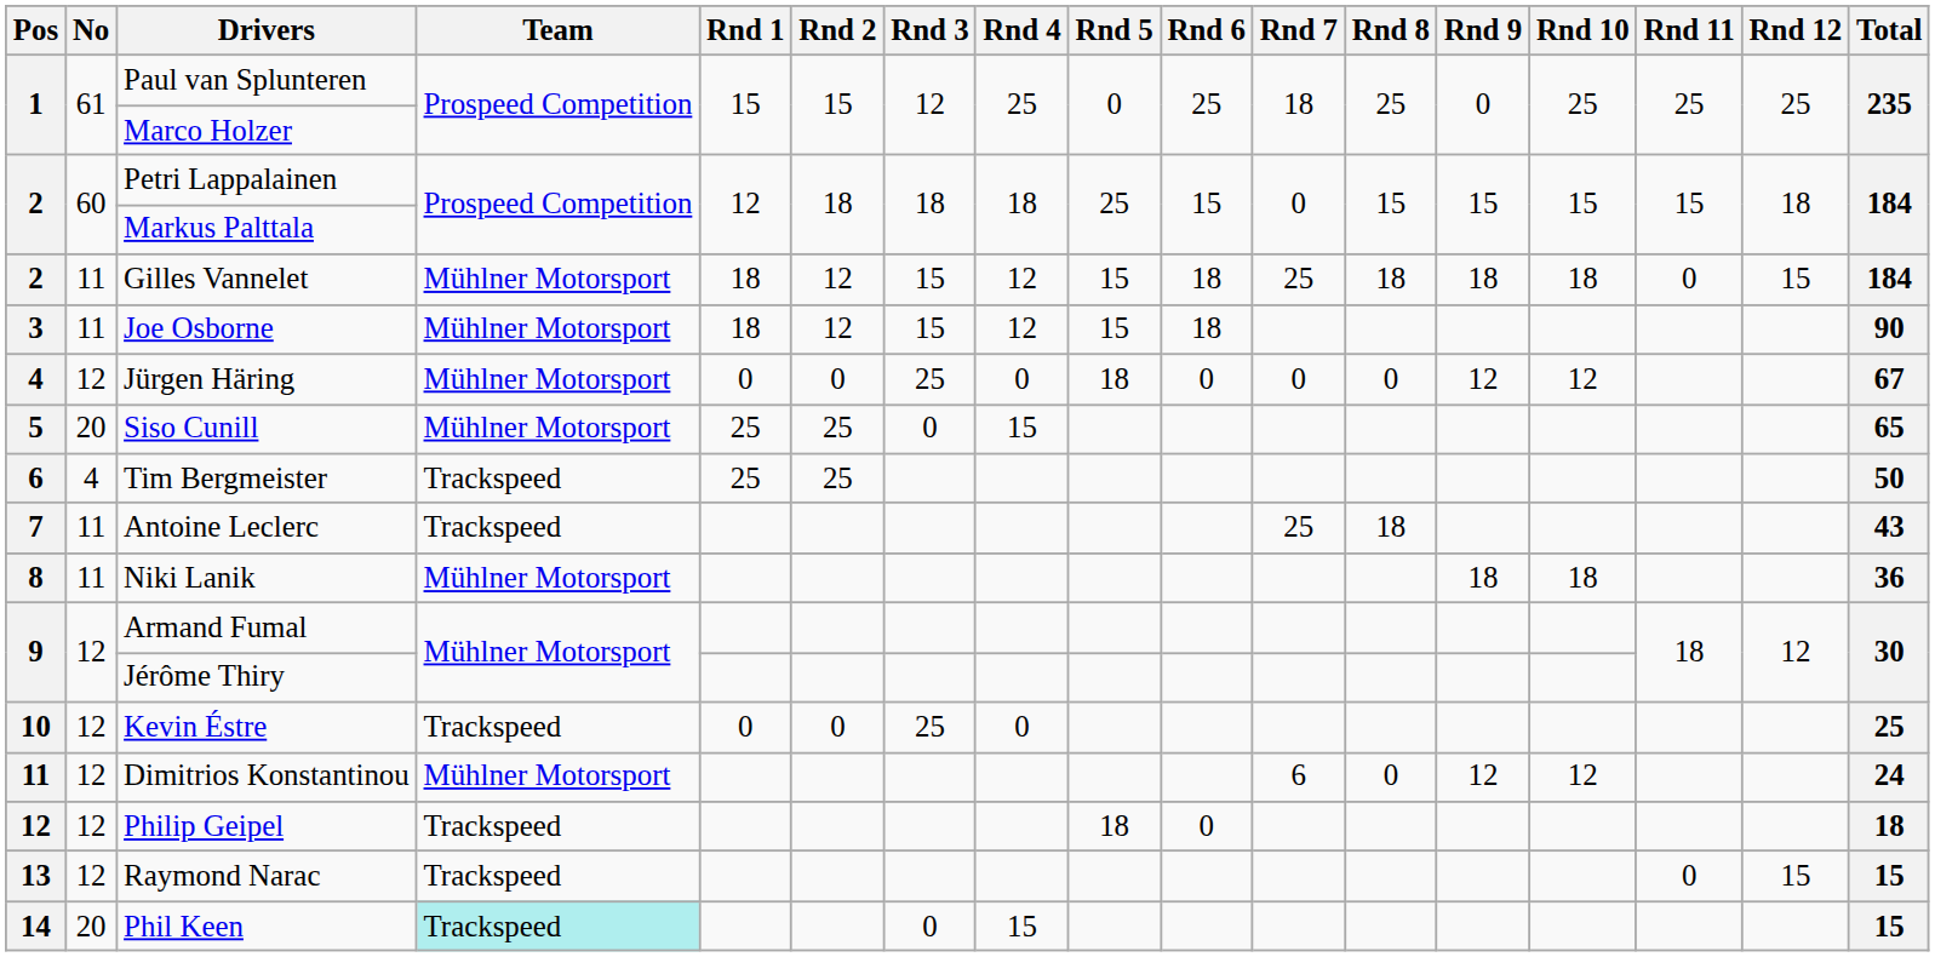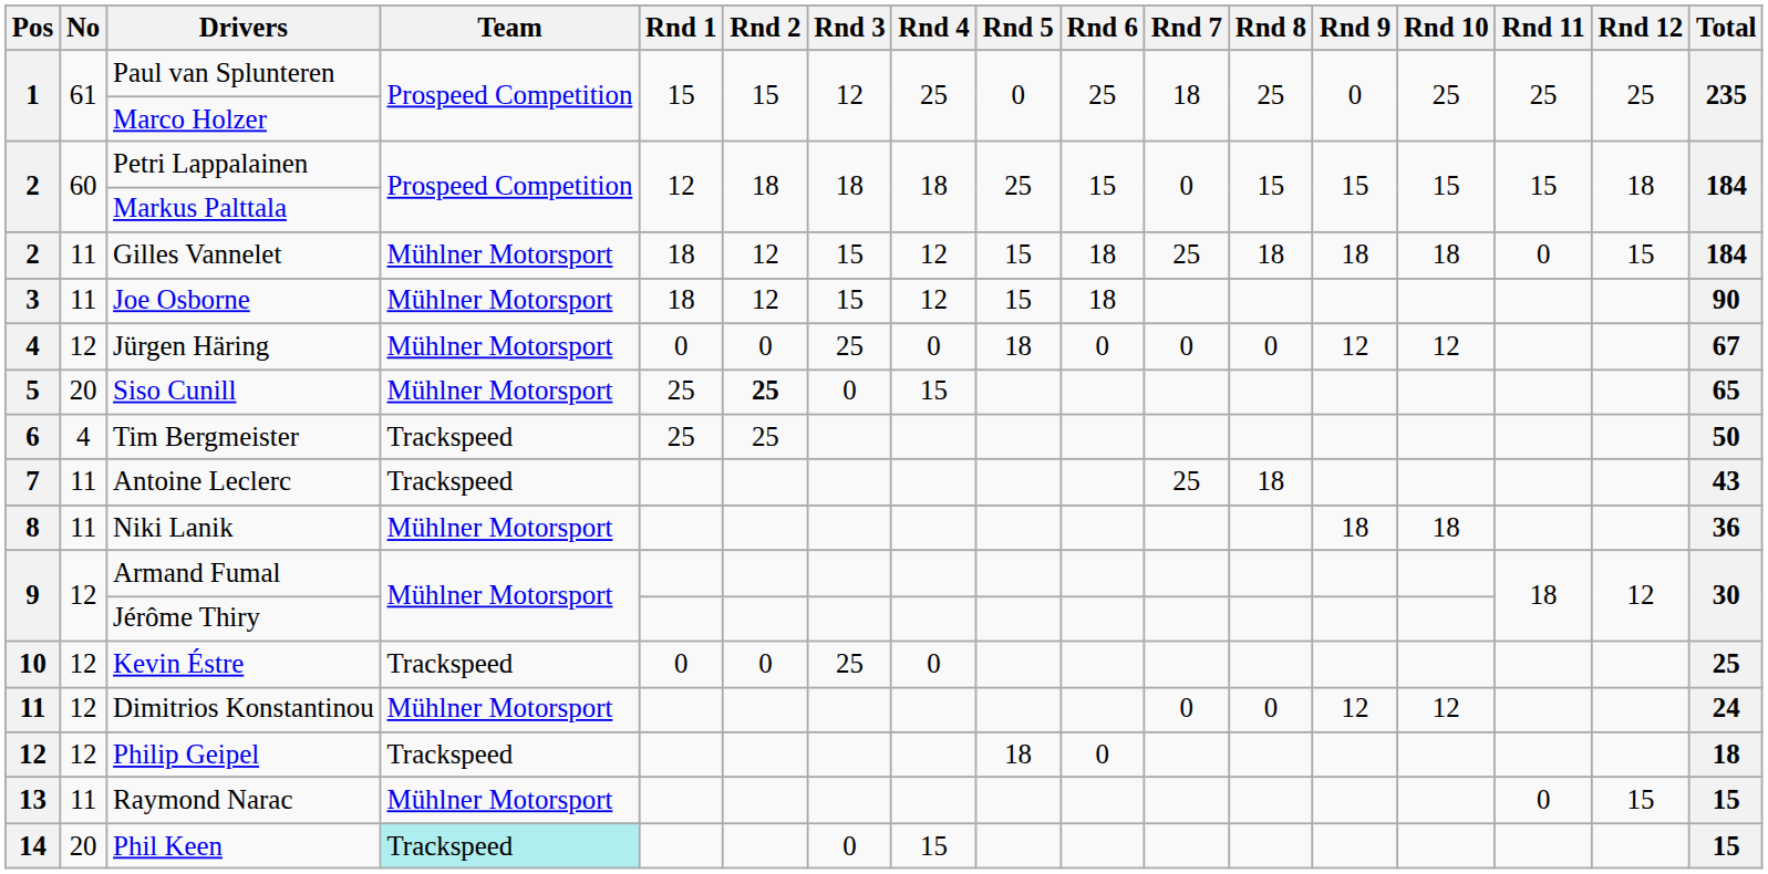Siso Cunill | Rnd 2: normal -> bold
Dimitrios Konstantinou | Rnd 7: 6 -> 0
Raymond Narac | No: 12 -> 11
Raymond Narac | Team: Trackspeed -> Mühlner Motorsport
